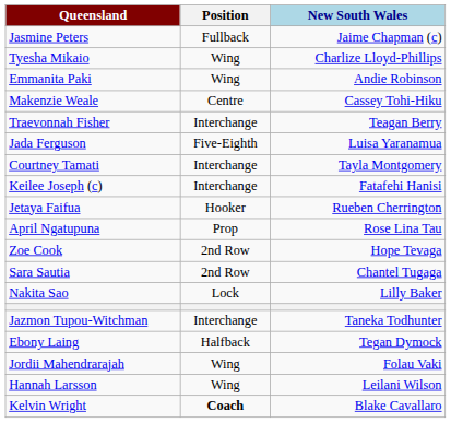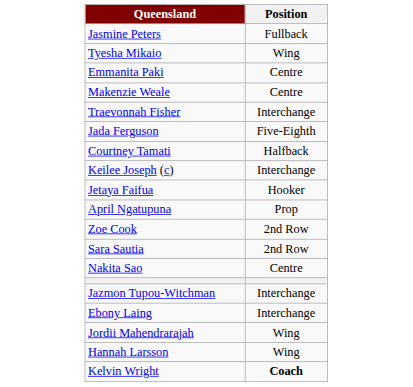- column: New South Wales | Jaime Chapman (c) | Charlize Lloyd-Phillips | Andie Robinson | Cassey Tohi-Hiku | Teagan Berry | Luisa Yaranamua | Tayla Montgomery | Fatafehi Hanisi | Rueben Cherrington | Rose Lina Tau | Hope Tevaga | Chantel Tugaga | Lilly Baker | Taneka Todhunter | Tegan Dymock | Folau Vaki | Leilani Wilson | Blake Cavallaro
Emmanita Paki | Position: Wing -> Centre
Courtney Tamati | Position: Interchange -> Halfback
Nakita Sao | Position: Lock -> Centre
Ebony Laing | Position: Halfback -> Interchange
